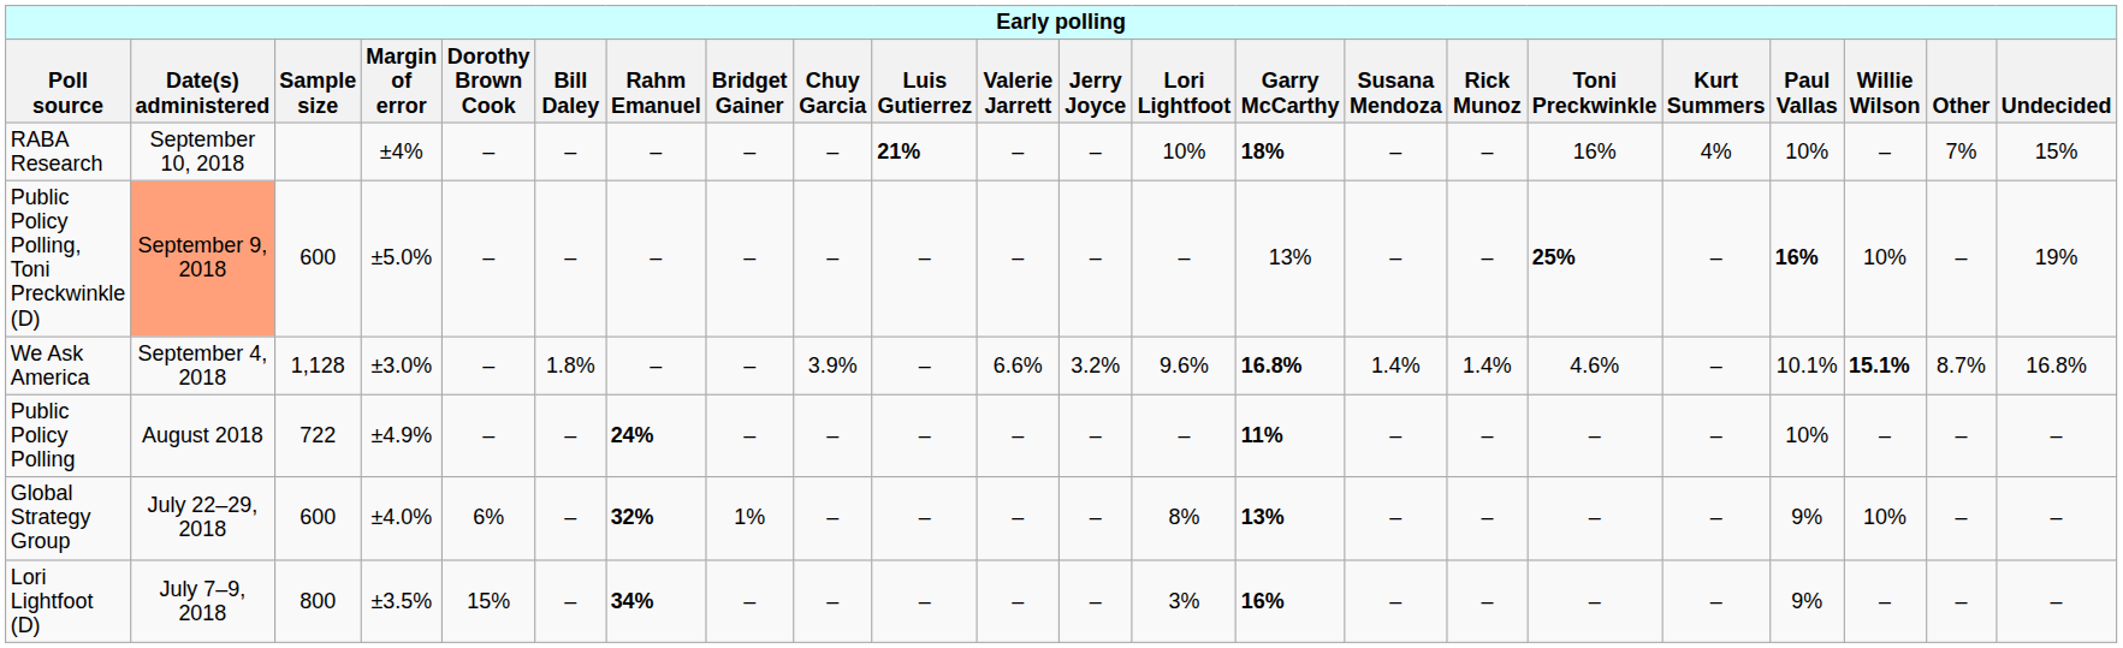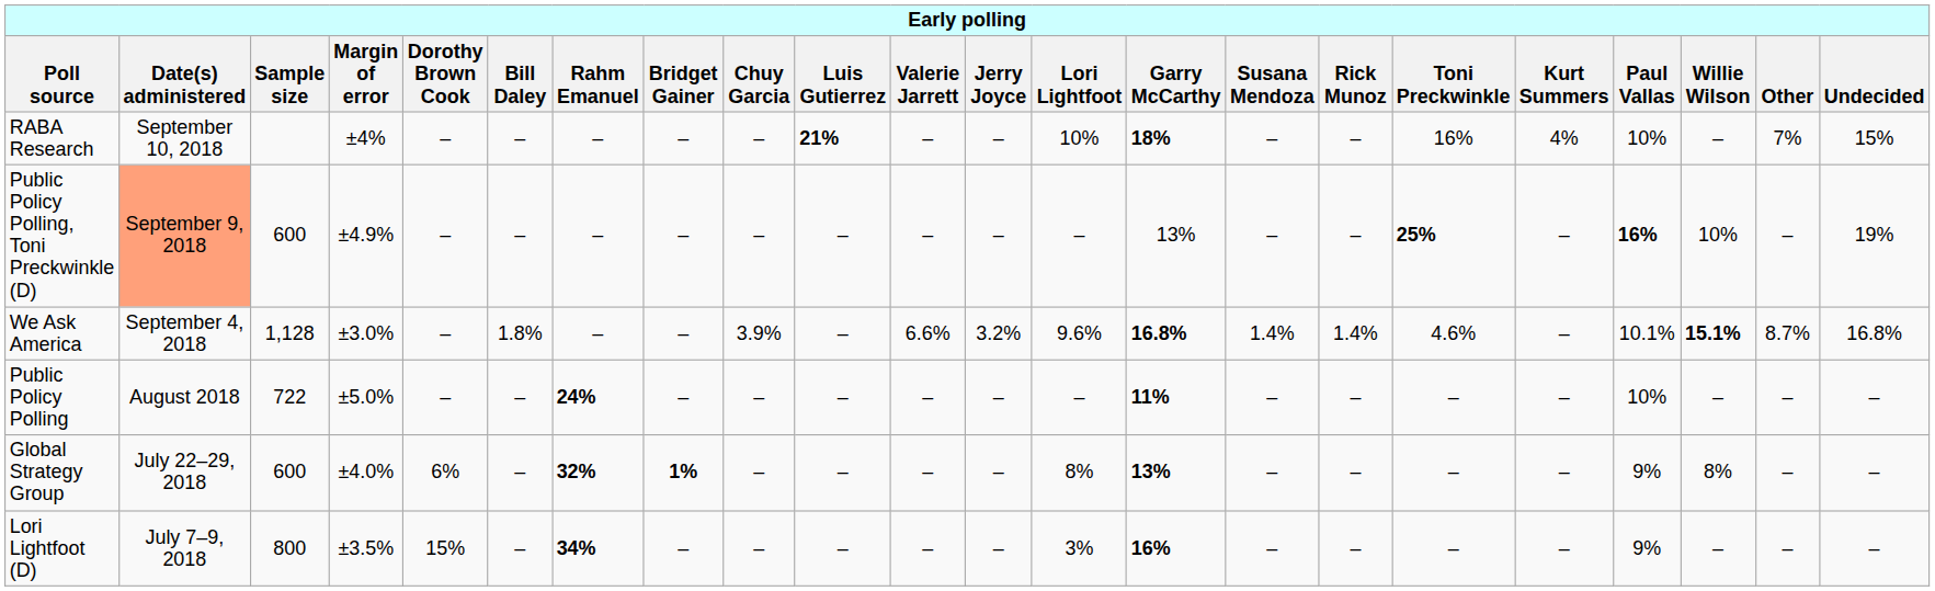Public Policy Polling, Toni Preckwinkle (D) | Margin of error: ±5.0% -> ±4.9%
Public Policy Polling | Margin of error: ±4.9% -> ±5.0%
Global Strategy Group | Bridget Gainer: normal -> bold
Global Strategy Group | Willie Wilson: 10% -> 8%
